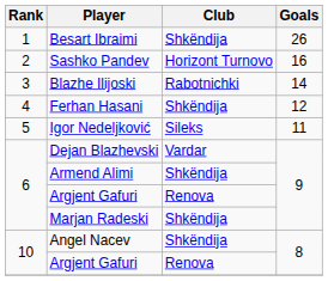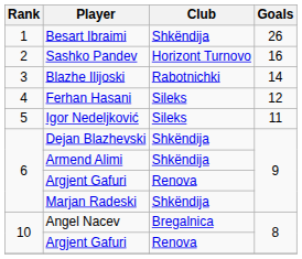Ferhan Hasani | Club: Shkëndija -> Sileks
Dejan Blazhevski | Club: Vardar -> Shkëndija
Angel Nacev | Club: Shkëndija -> Bregalnica
